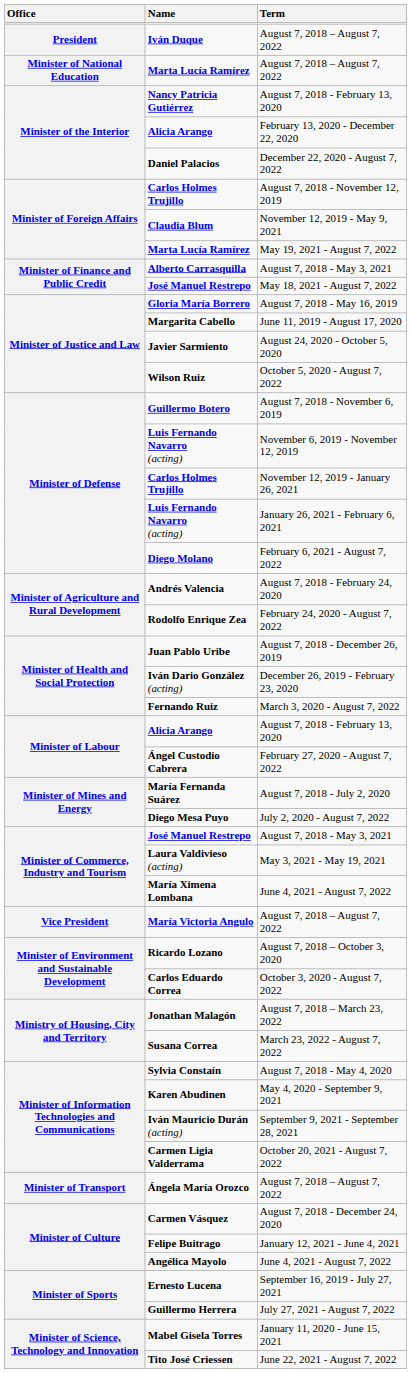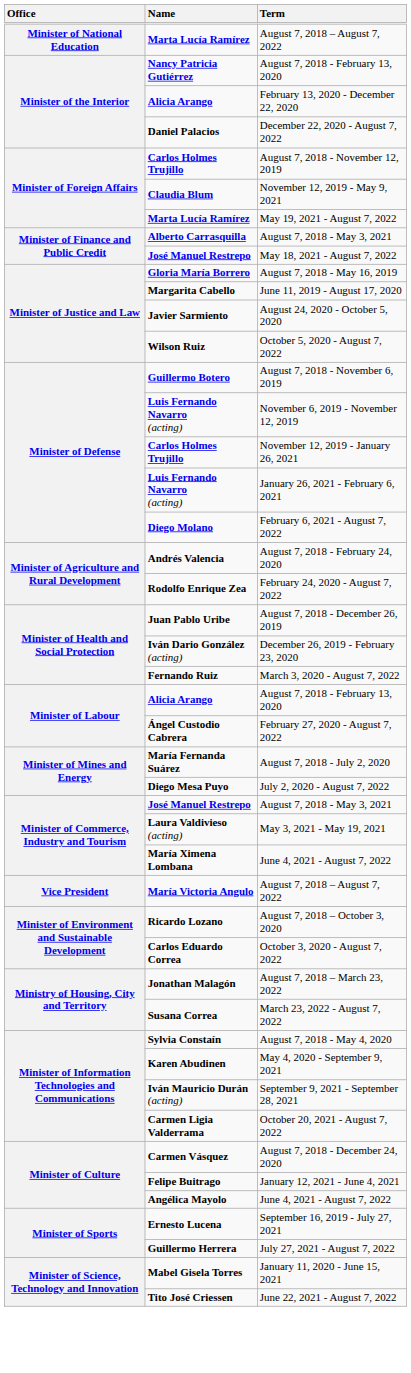- row: President | Iván Duque | August 7, 2018 – August 7, 2022
- row: Minister of Transport | Ángela María Orozco | August 7, 2018 – August 7, 2022
